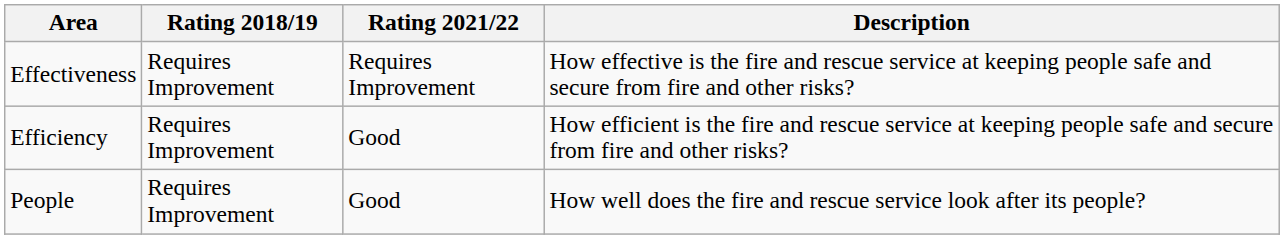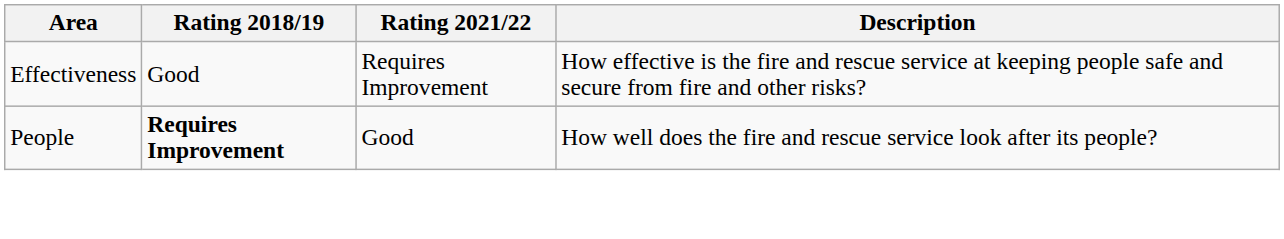Effectiveness | Rating 2018/19: Requires Improvement -> Good
- row: Efficiency | Requires Improvement | Good | How efficient is the fire and rescue service at keeping people safe and secure from fire and other risks?
People | Rating 2018/19: normal -> bold
